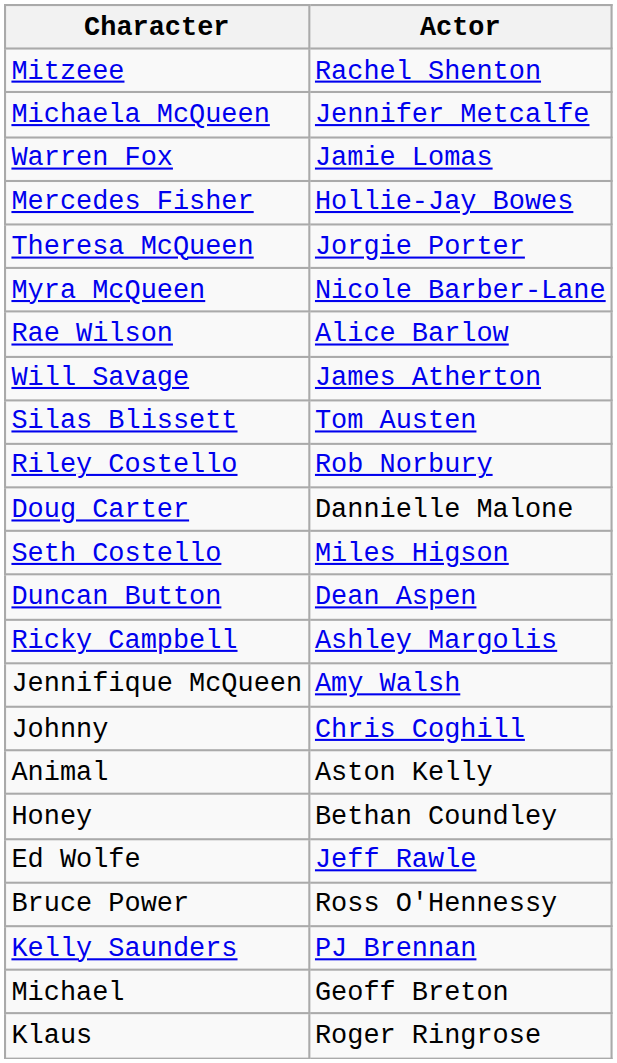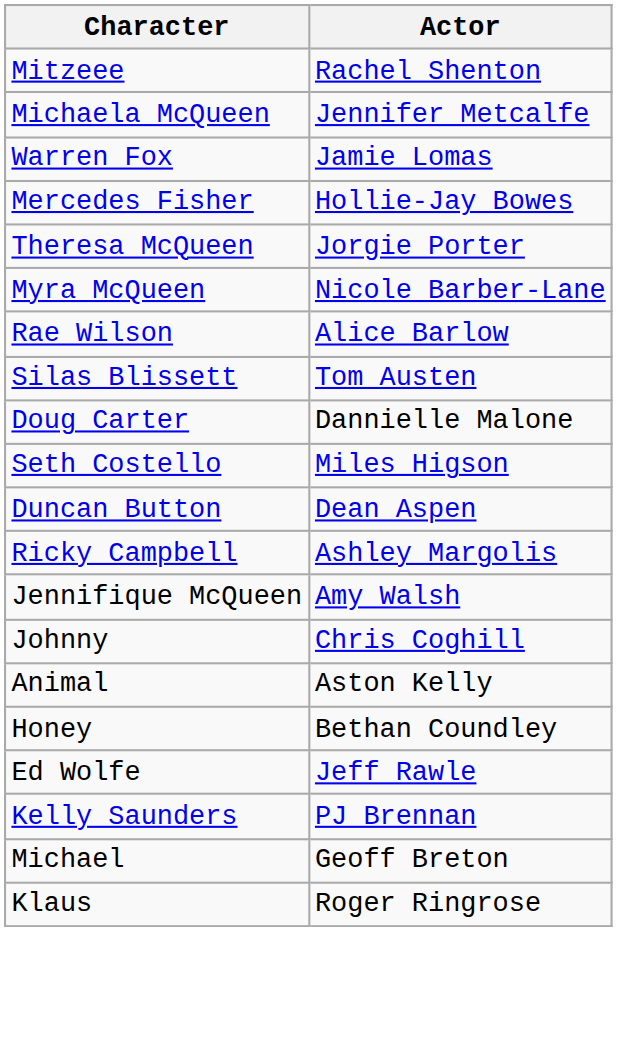- row: Will Savage | James Atherton
- row: Riley Costello | Rob Norbury
- row: Bruce Power | Ross O'Hennessy
